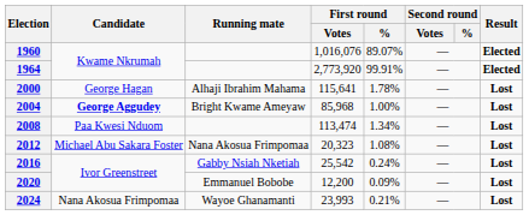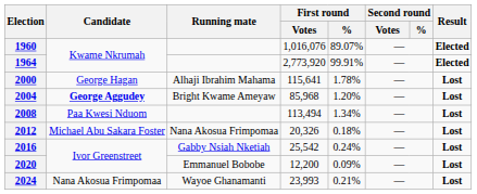2004 | First round / %: 1.00% -> 1.20%
2008 | First round / Votes: 113,474 -> 113,494
2012 | First round / Votes: 20,323 -> 20,326
2012 | First round / %: 1.08% -> 0.18%
